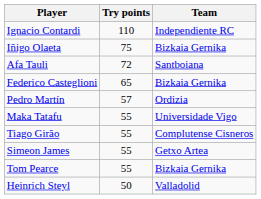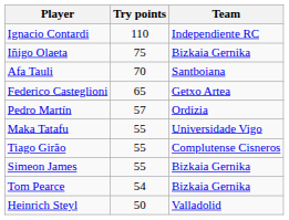Afa Tauli | Try points: 72 -> 70
Federico Casteglioni | Team: Bizkaia Gernika -> Getxo Artea
Simeon James | Team: Getxo Artea -> Bizkaia Gernika
Tom Pearce | Try points: 55 -> 54
